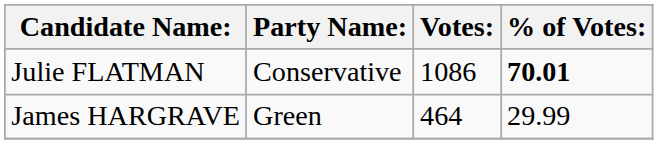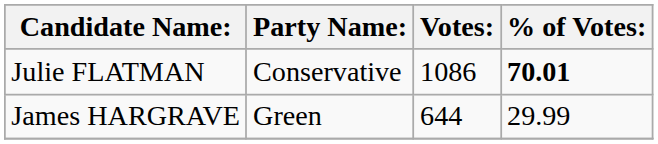James HARGRAVE | Votes:: 464 -> 644
